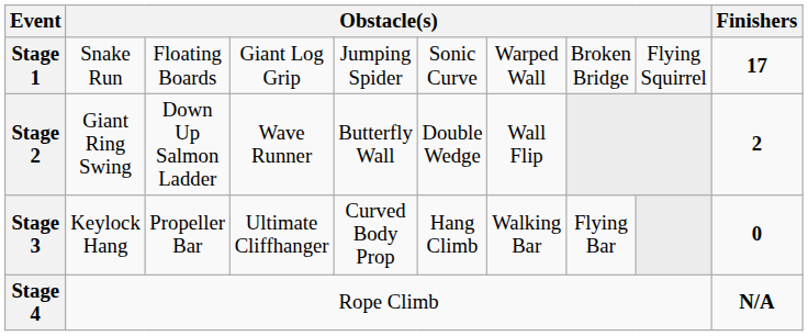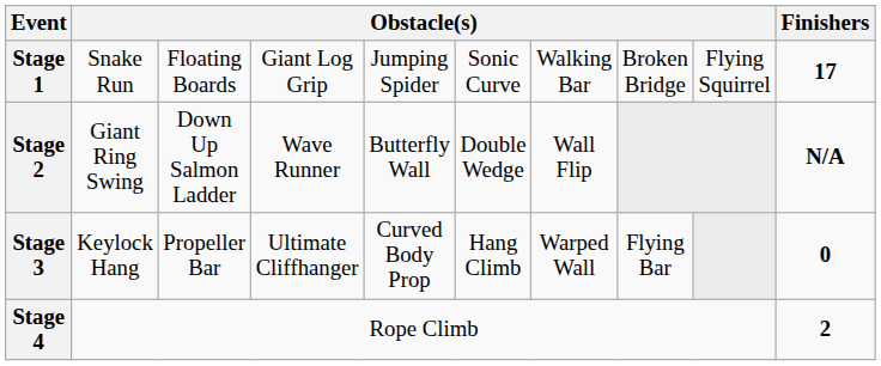Stage 1 | column 7: Warped Wall -> Walking Bar
Stage 2 | Finishers: 2 -> N/A
Stage 3 | column 7: Walking Bar -> Warped Wall
Stage 4 | Finishers: N/A -> 2
